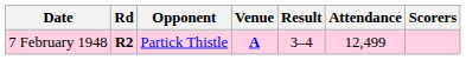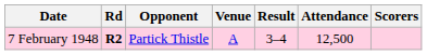7 February 1948 | Venue: bold -> normal
7 February 1948 | Attendance: 12,499 -> 12,500
